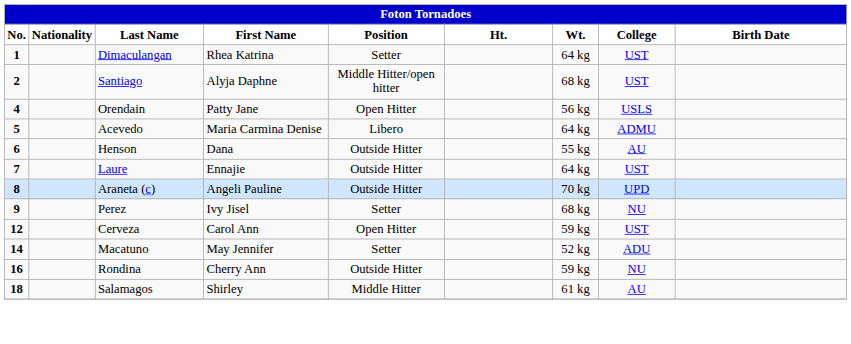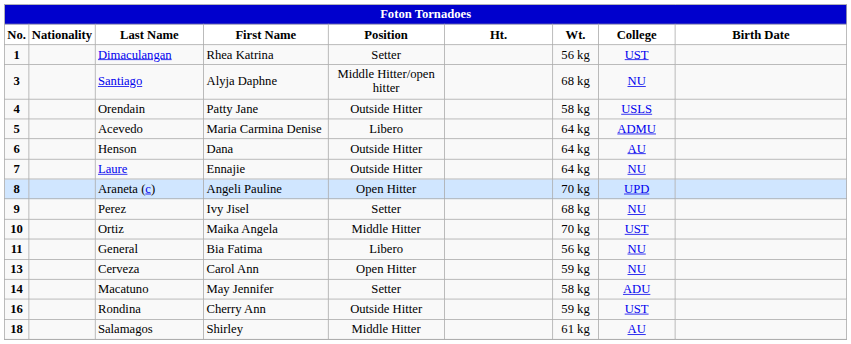Dimaculangan | Wt.: 64 kg -> 56 kg
Santiago | No.: 2 -> 3
Santiago | College: UST -> NU
Orendain | Position: Open Hitter -> Outside Hitter
Orendain | Wt.: 56 kg -> 58 kg
Henson | Wt.: 55 kg -> 64 kg
Laure | College: UST -> NU
Araneta (c) | Position: Outside Hitter -> Open Hitter
+ row: 10 | Ortiz | Maika Angela | Middle Hitter | 70 kg | UST
+ row: 11 | General | Bia Fatima | Libero | 56 kg | NU
Cerveza | No.: 12 -> 13
Cerveza | College: UST -> NU
Macatuno | Wt.: 52 kg -> 58 kg
Rondina | College: NU -> UST
